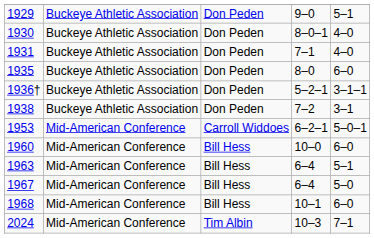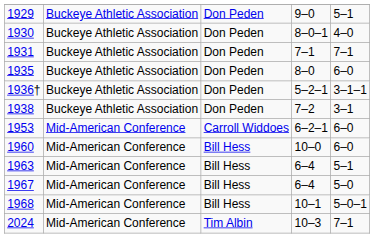1931 | column 5: 4–0 -> 7–1
1953 | column 5: 5–0–1 -> 6–0
1968 | column 5: 6–0 -> 5–0–1
